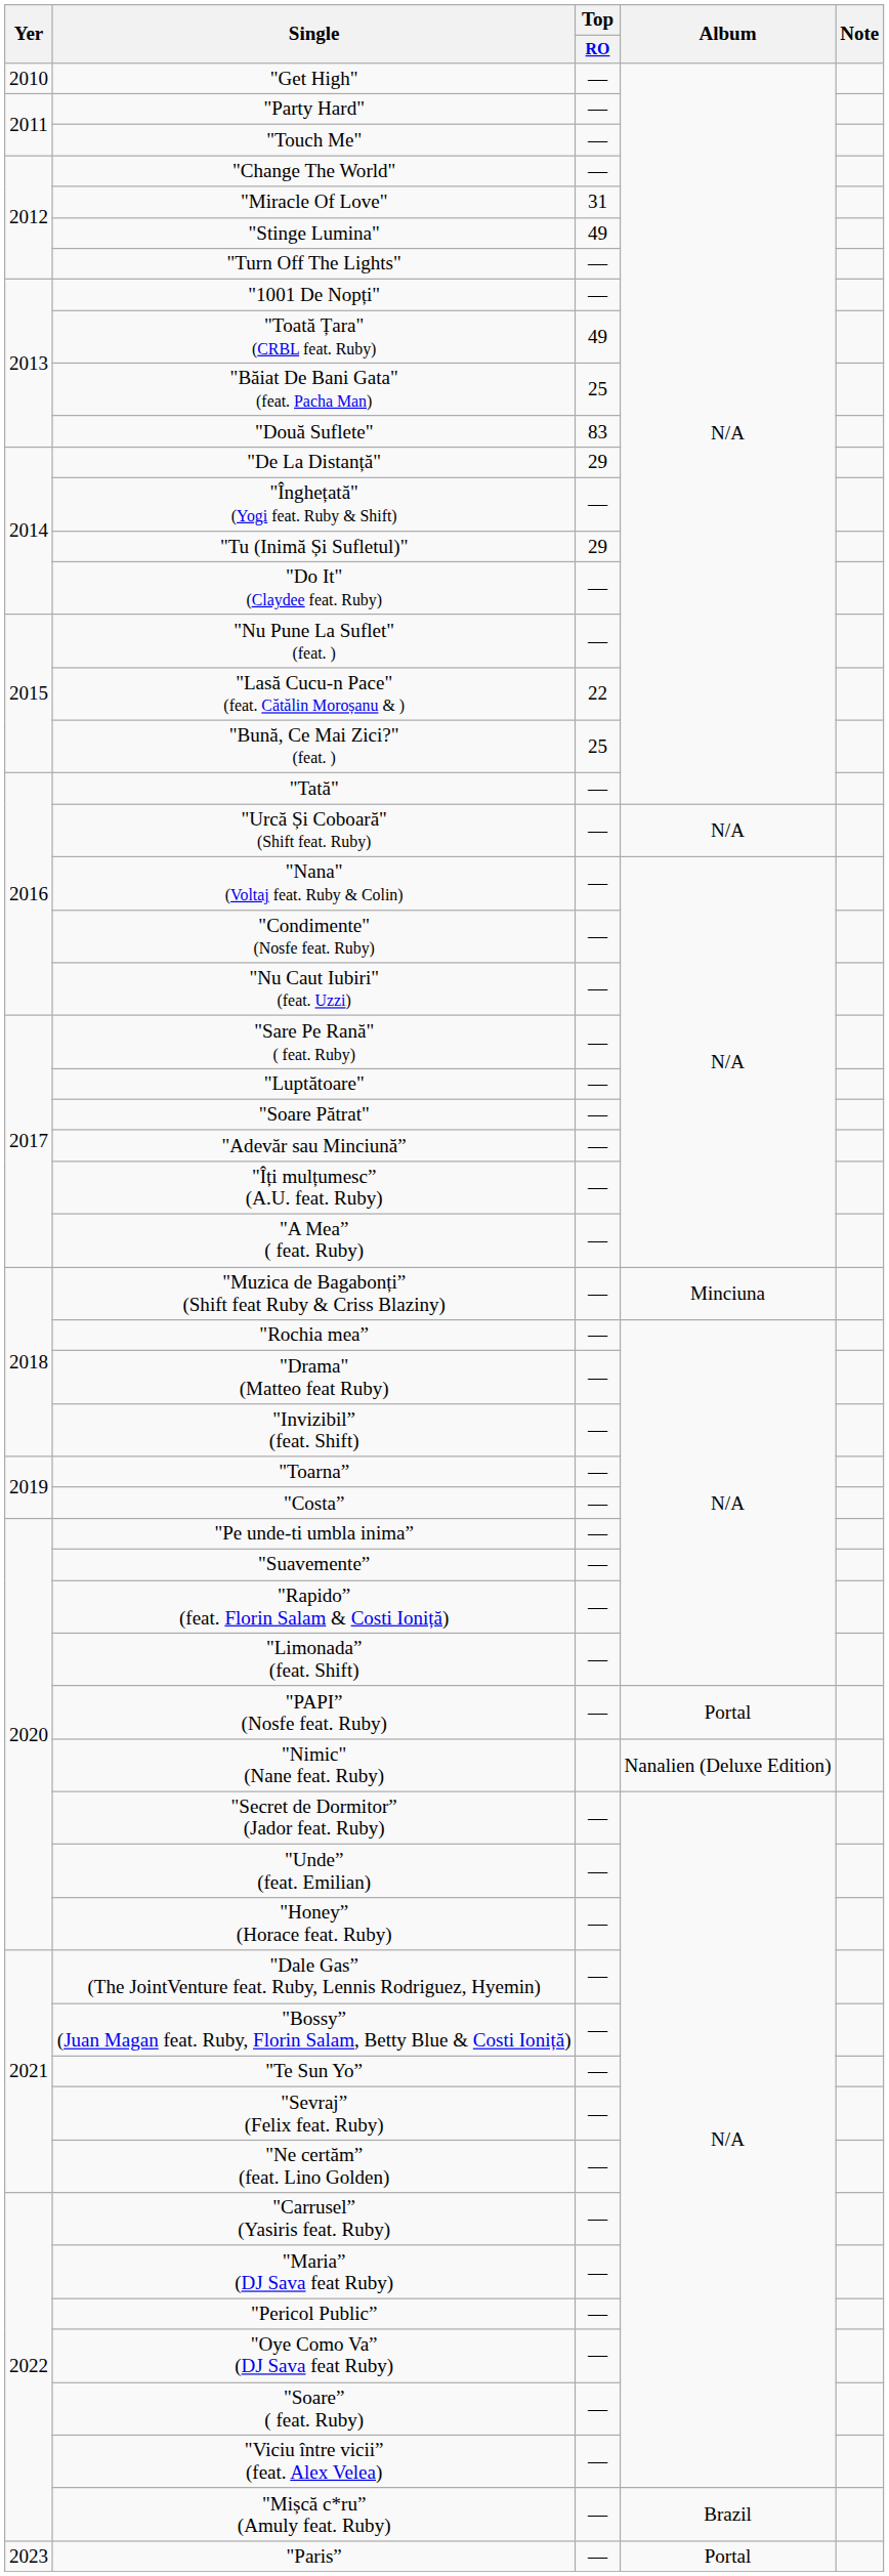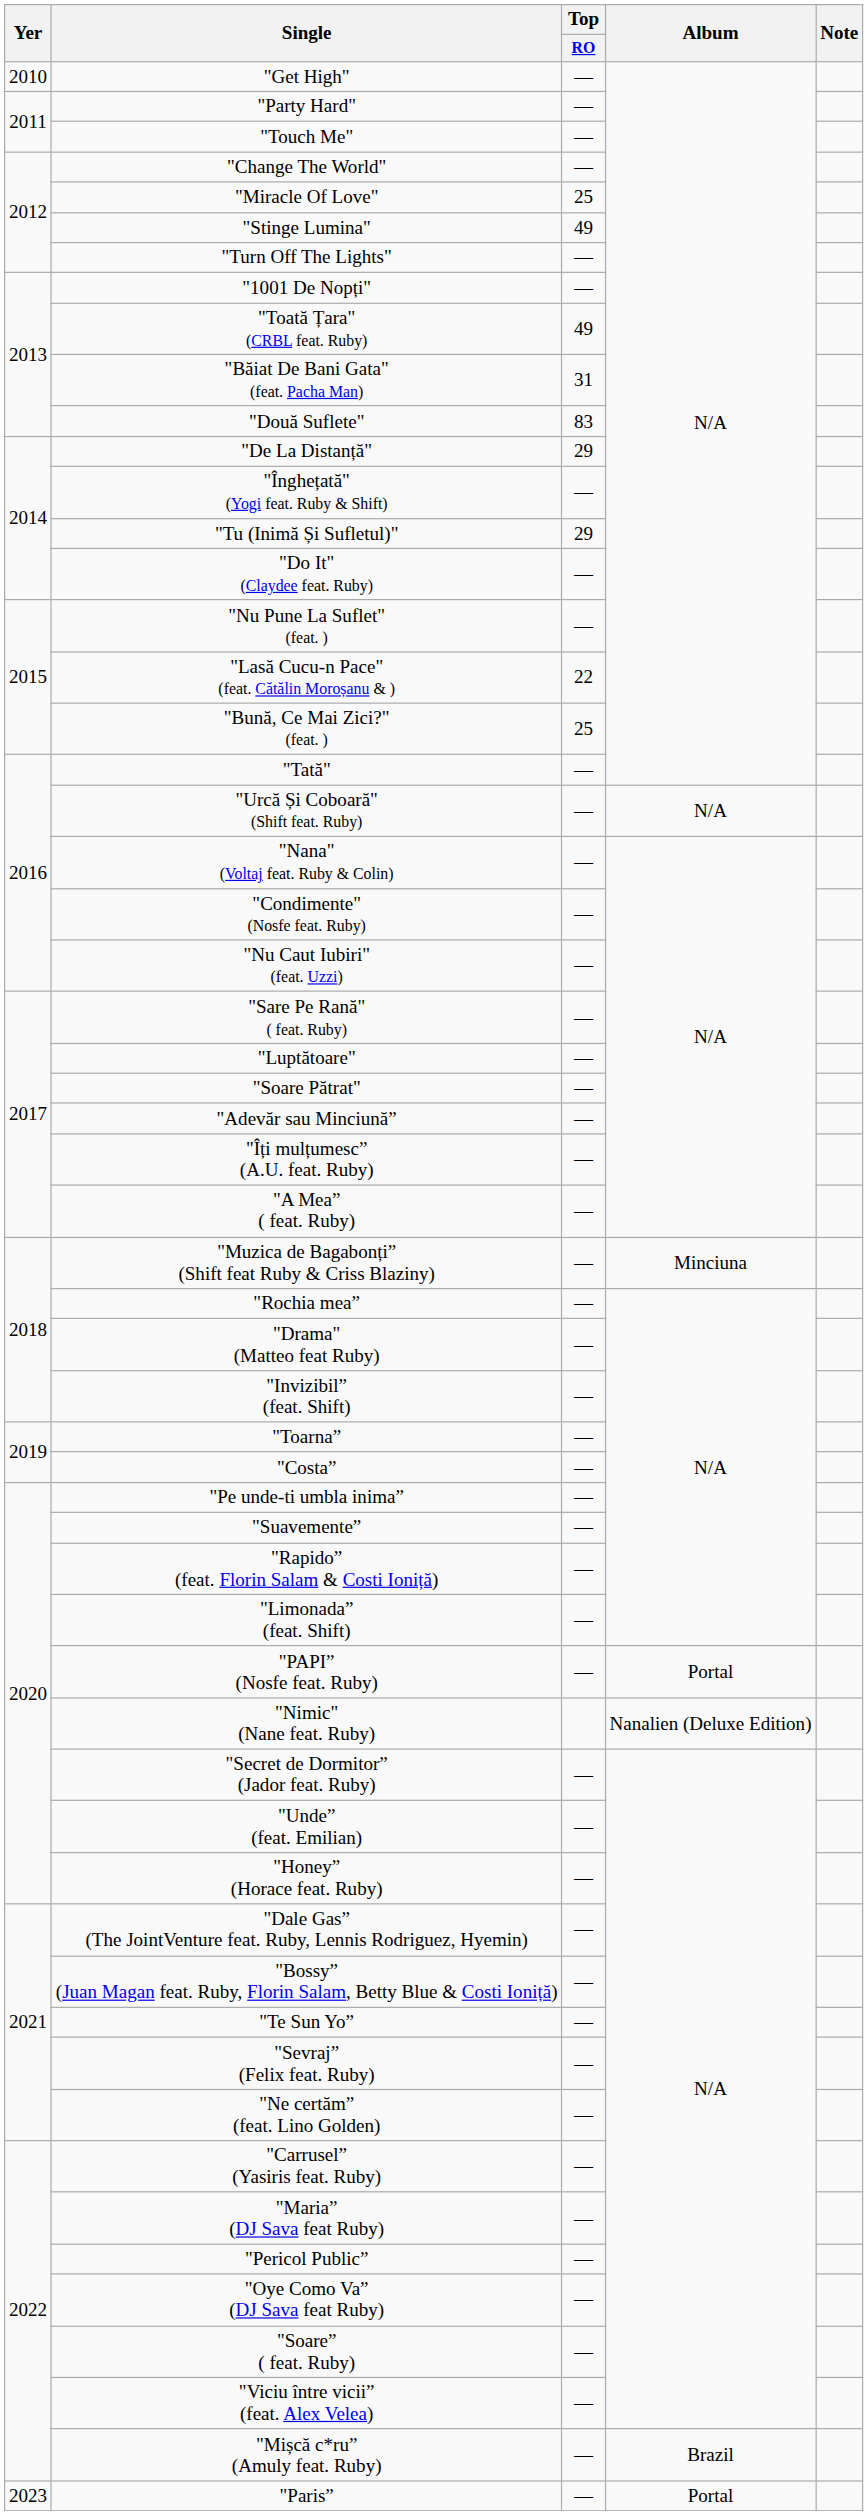"Miracle Of Love" | Top / RO: 31 -> 25
"Băiat De Bani Gata" (feat. Pacha Man) | Top / RO: 25 -> 31
